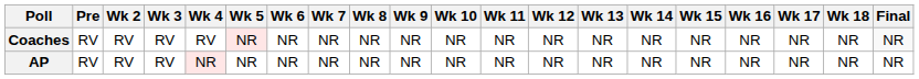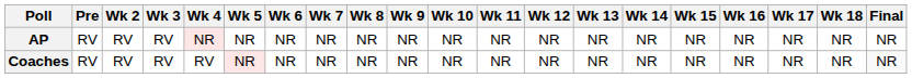rows swapped: AP <-> Coaches
